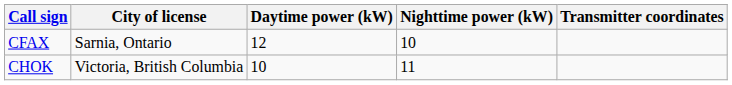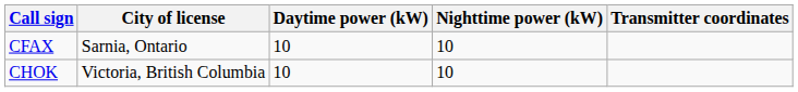CFAX | Daytime power (kW): 12 -> 10
CHOK | Nighttime power (kW): 11 -> 10
